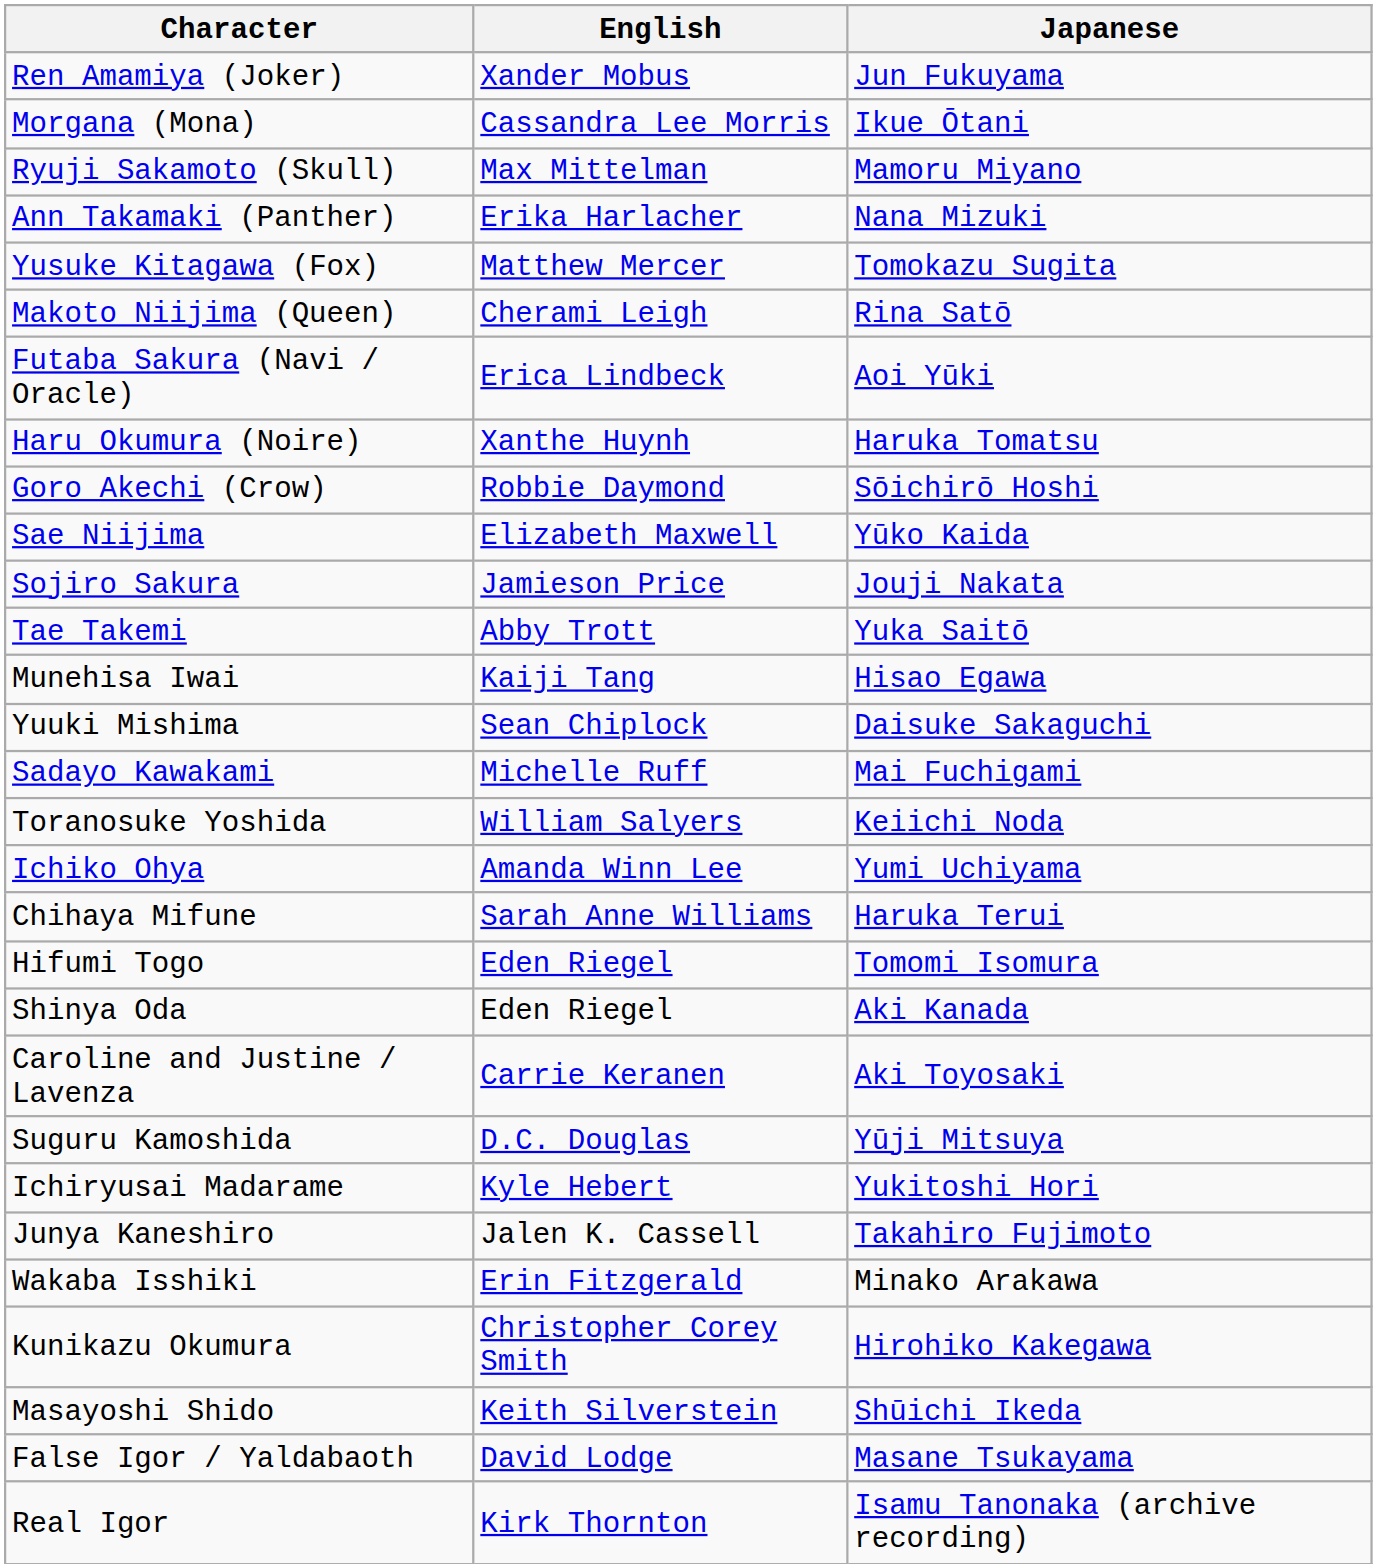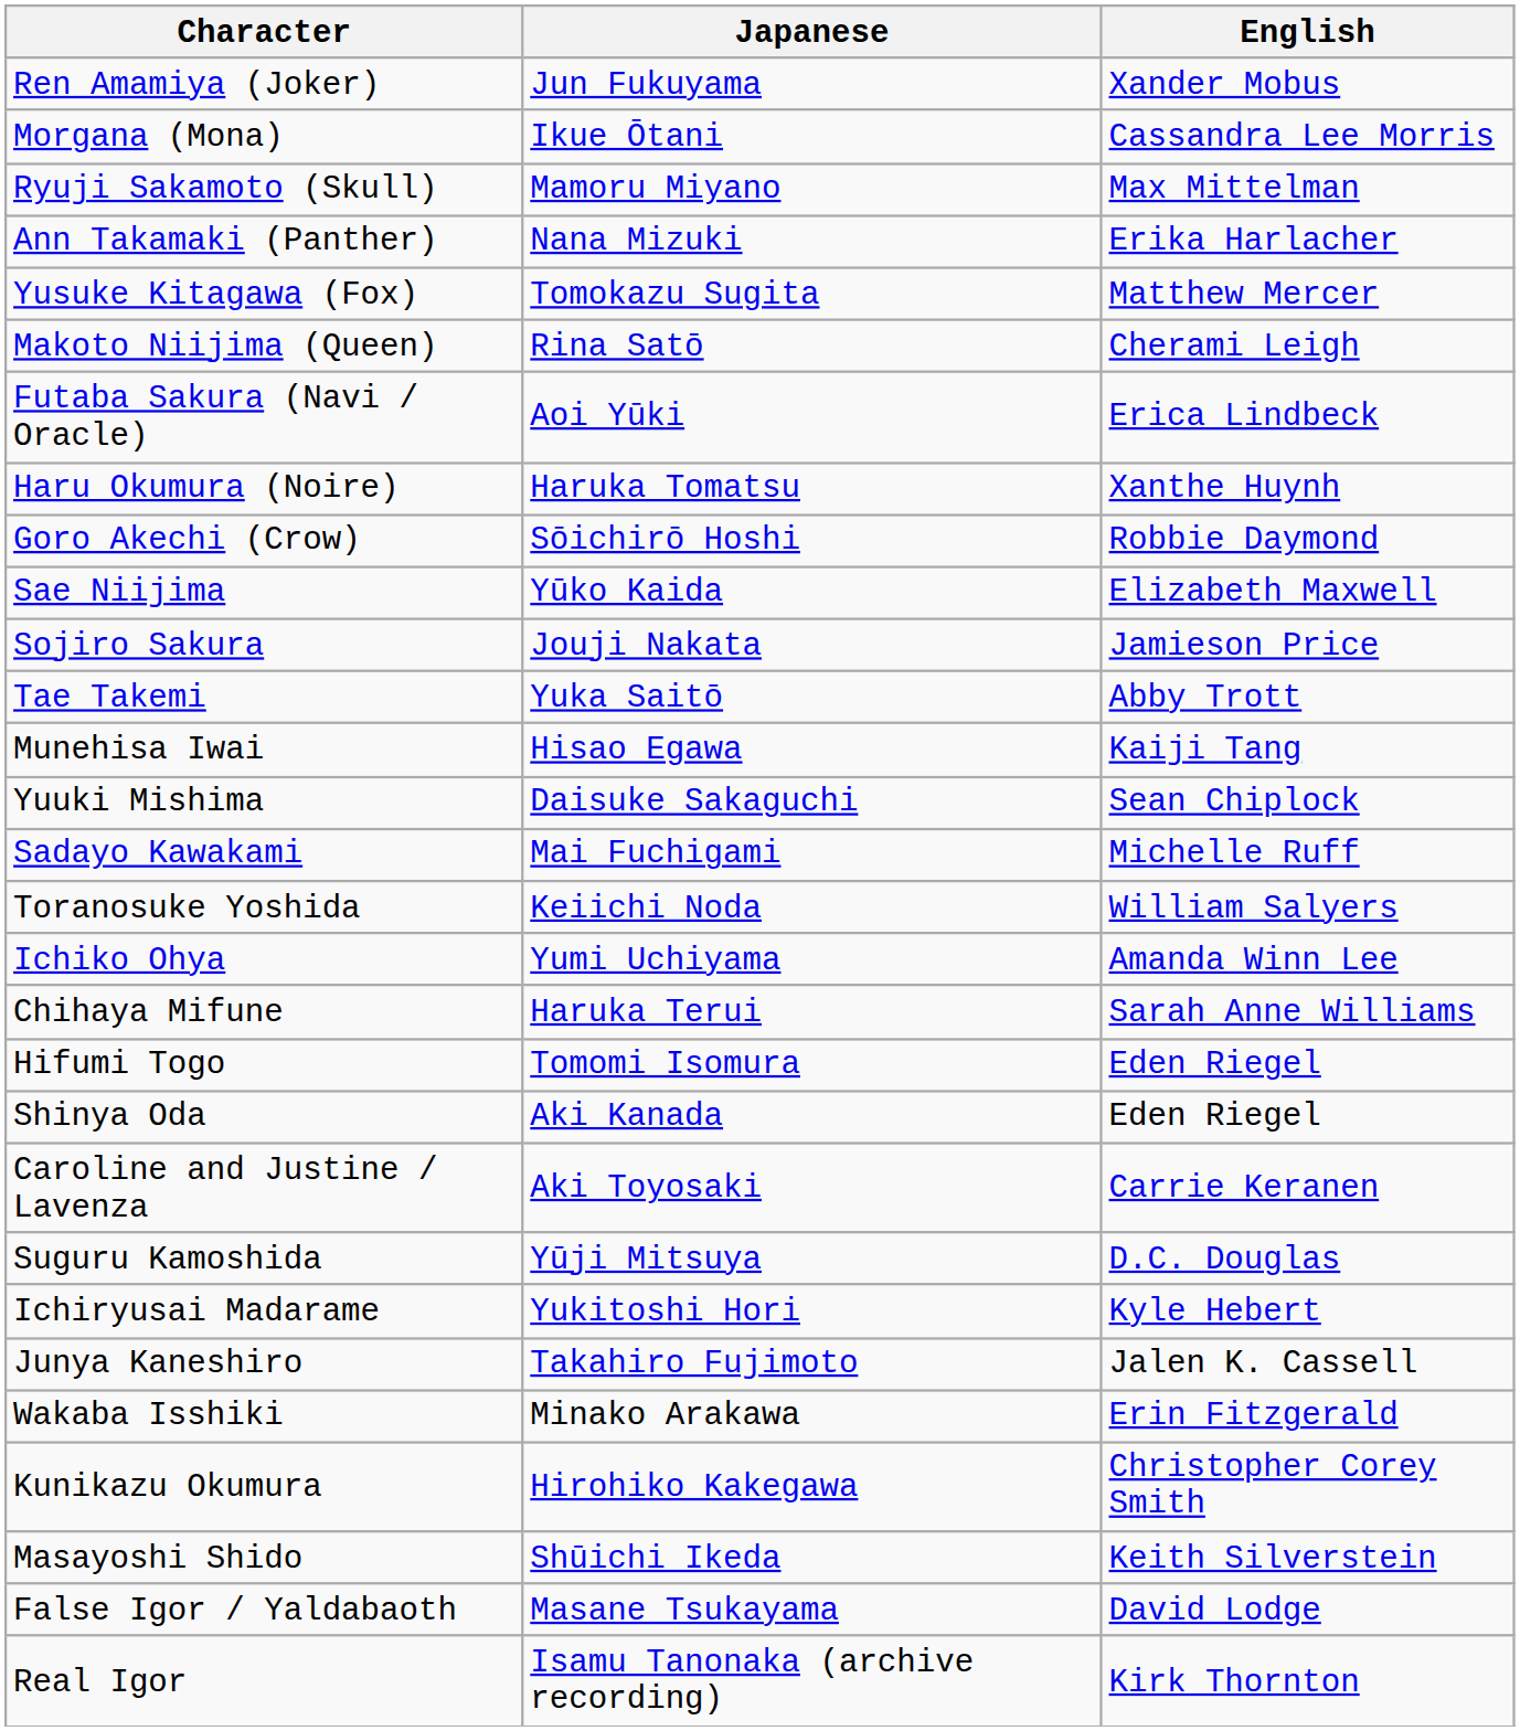columns swapped: Japanese <-> English
